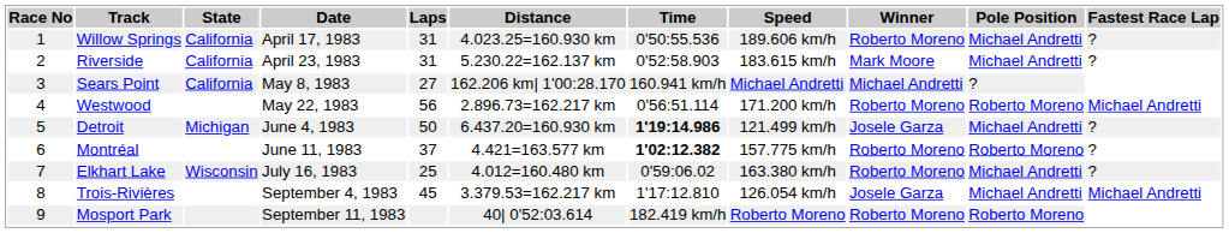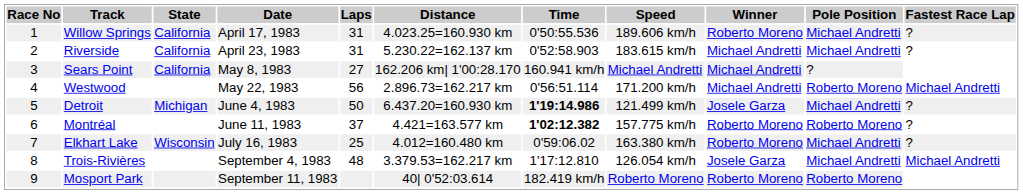Riverside | Winner: Mark Moore -> Michael Andretti
Westwood | Winner: Roberto Moreno -> Michael Andretti
Trois-Rivières | Laps: 45 -> 48
